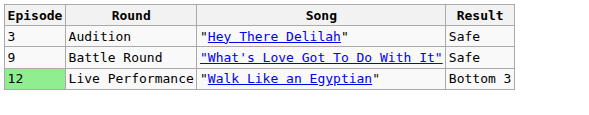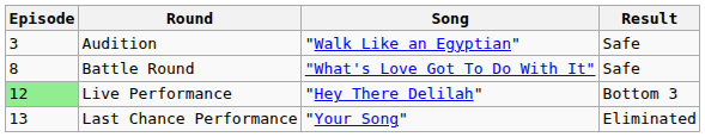Audition | Song: "Hey There Delilah" -> "Walk Like an Egyptian"
Battle Round | Episode: 9 -> 8
Live Performance | Song: "Walk Like an Egyptian" -> "Hey There Delilah"
+ row: 13 | Last Chance Performance | "Your Song" | Eliminated
